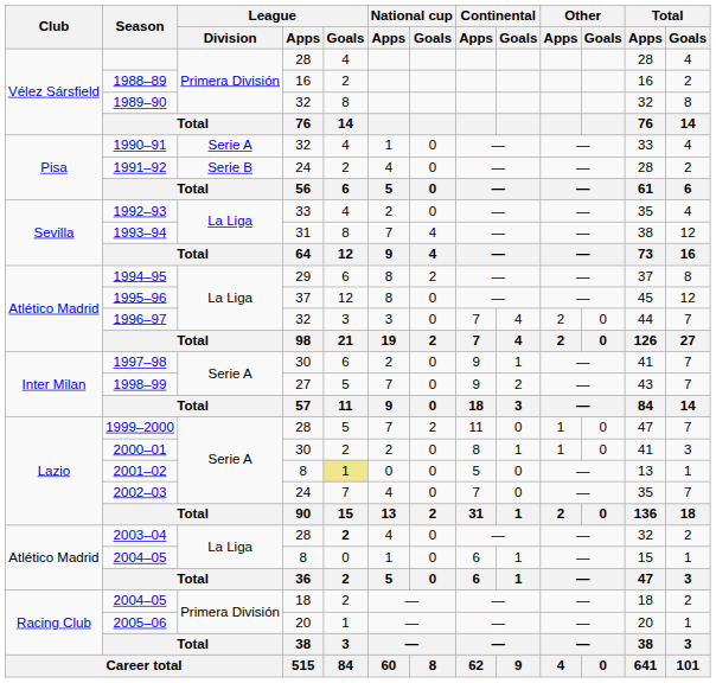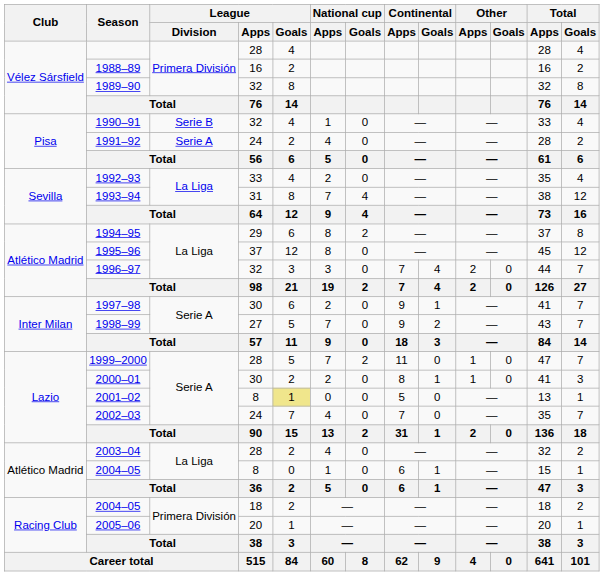1990–91 | League / Division: Serie A -> Serie B
1991–92 | League / Division: Serie B -> Serie A
2003–04 | League / Goals: bold -> normal
